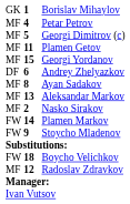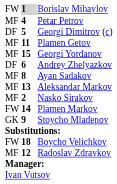Borislav Mihaylov | column 1: GK -> FW
Borislav Mihaylov | column 2: no background -> lightgrey background
Georgi Dimitrov (c) | column 1: MF -> DF
Stoycho Mladenov | column 1: FW -> GK
